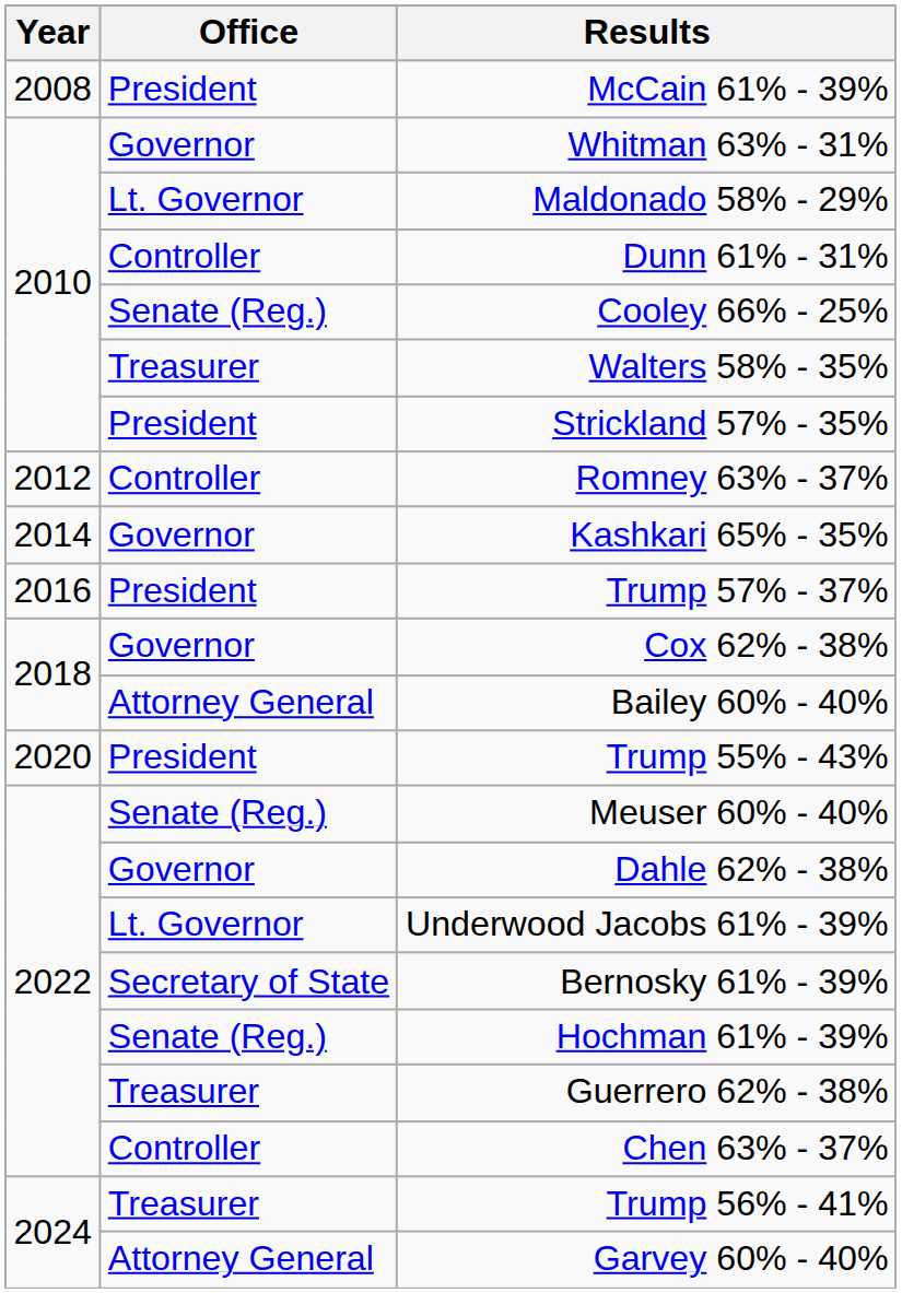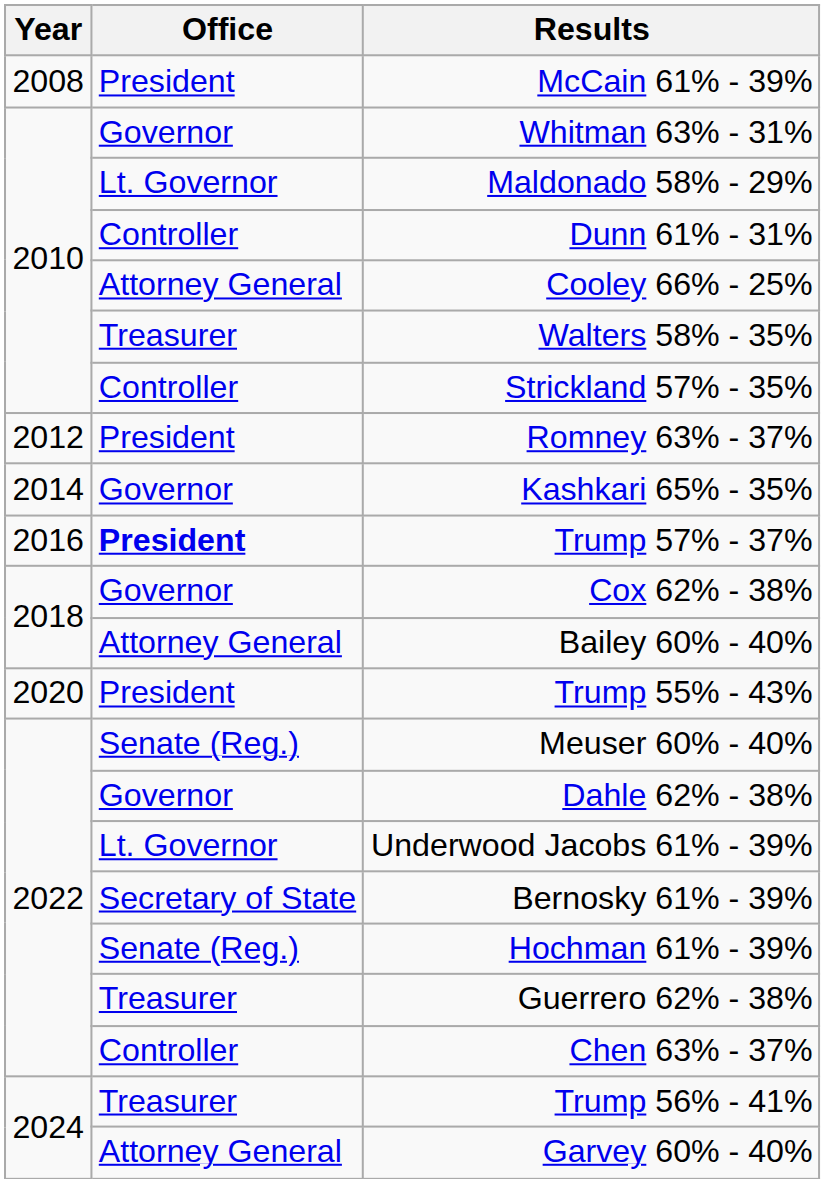Cooley 66% - 25% | Office: Senate (Reg.) -> Attorney General
Strickland 57% - 35% | Office: President -> Controller
Romney 63% - 37% | Office: Controller -> President
Trump 57% - 37% | Office: normal -> bold
